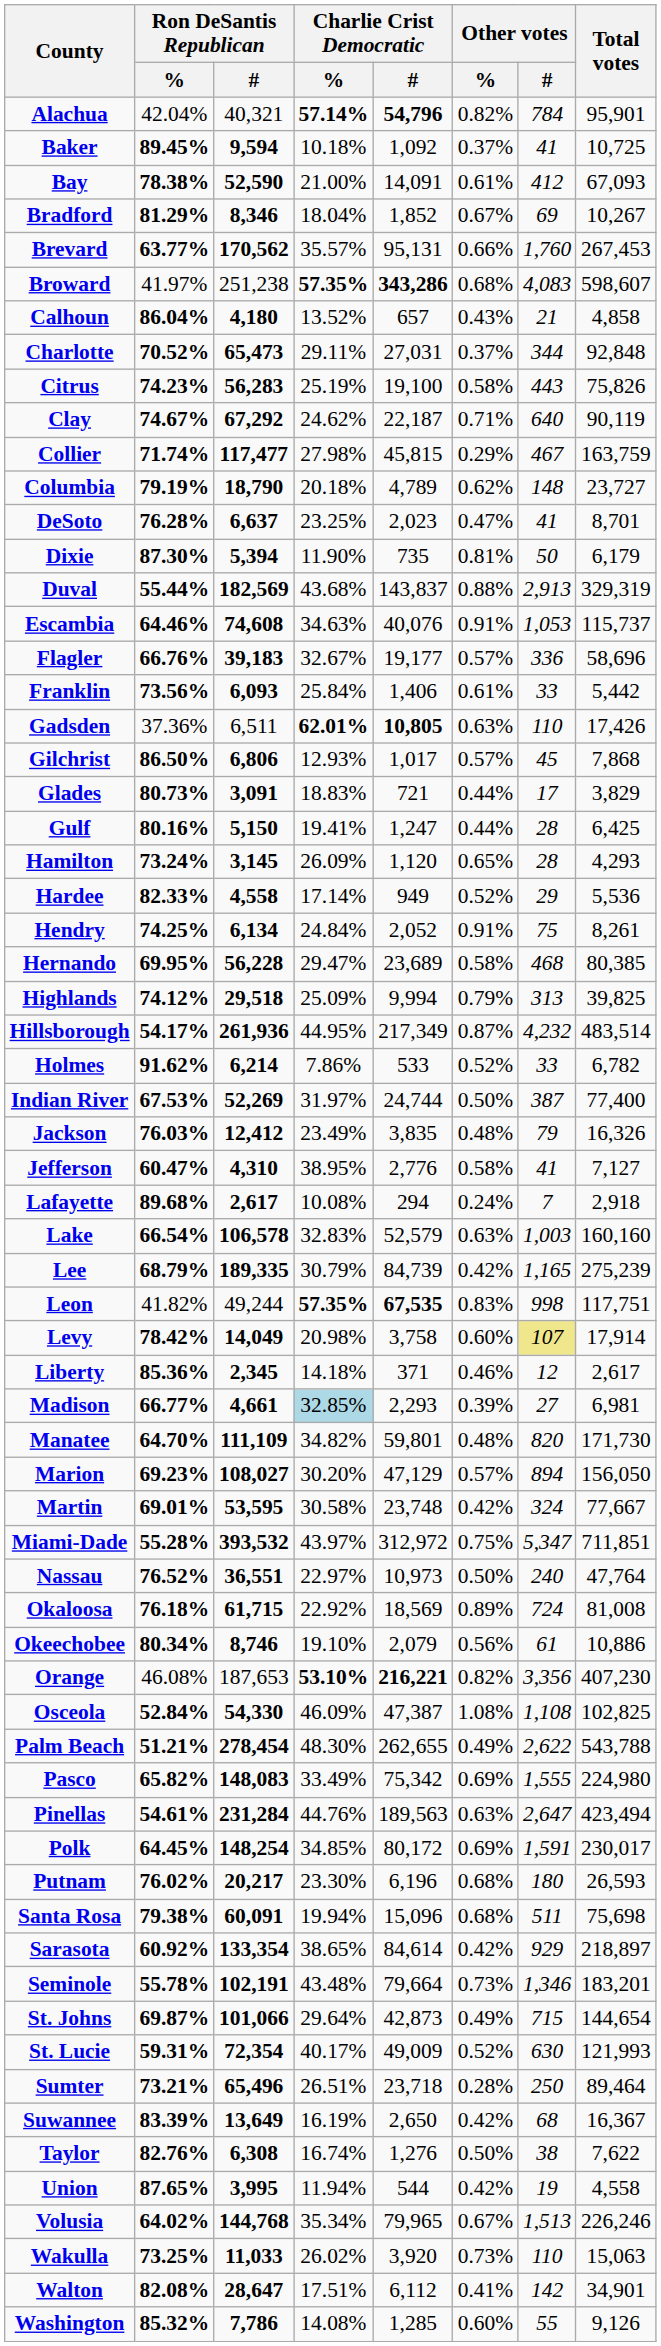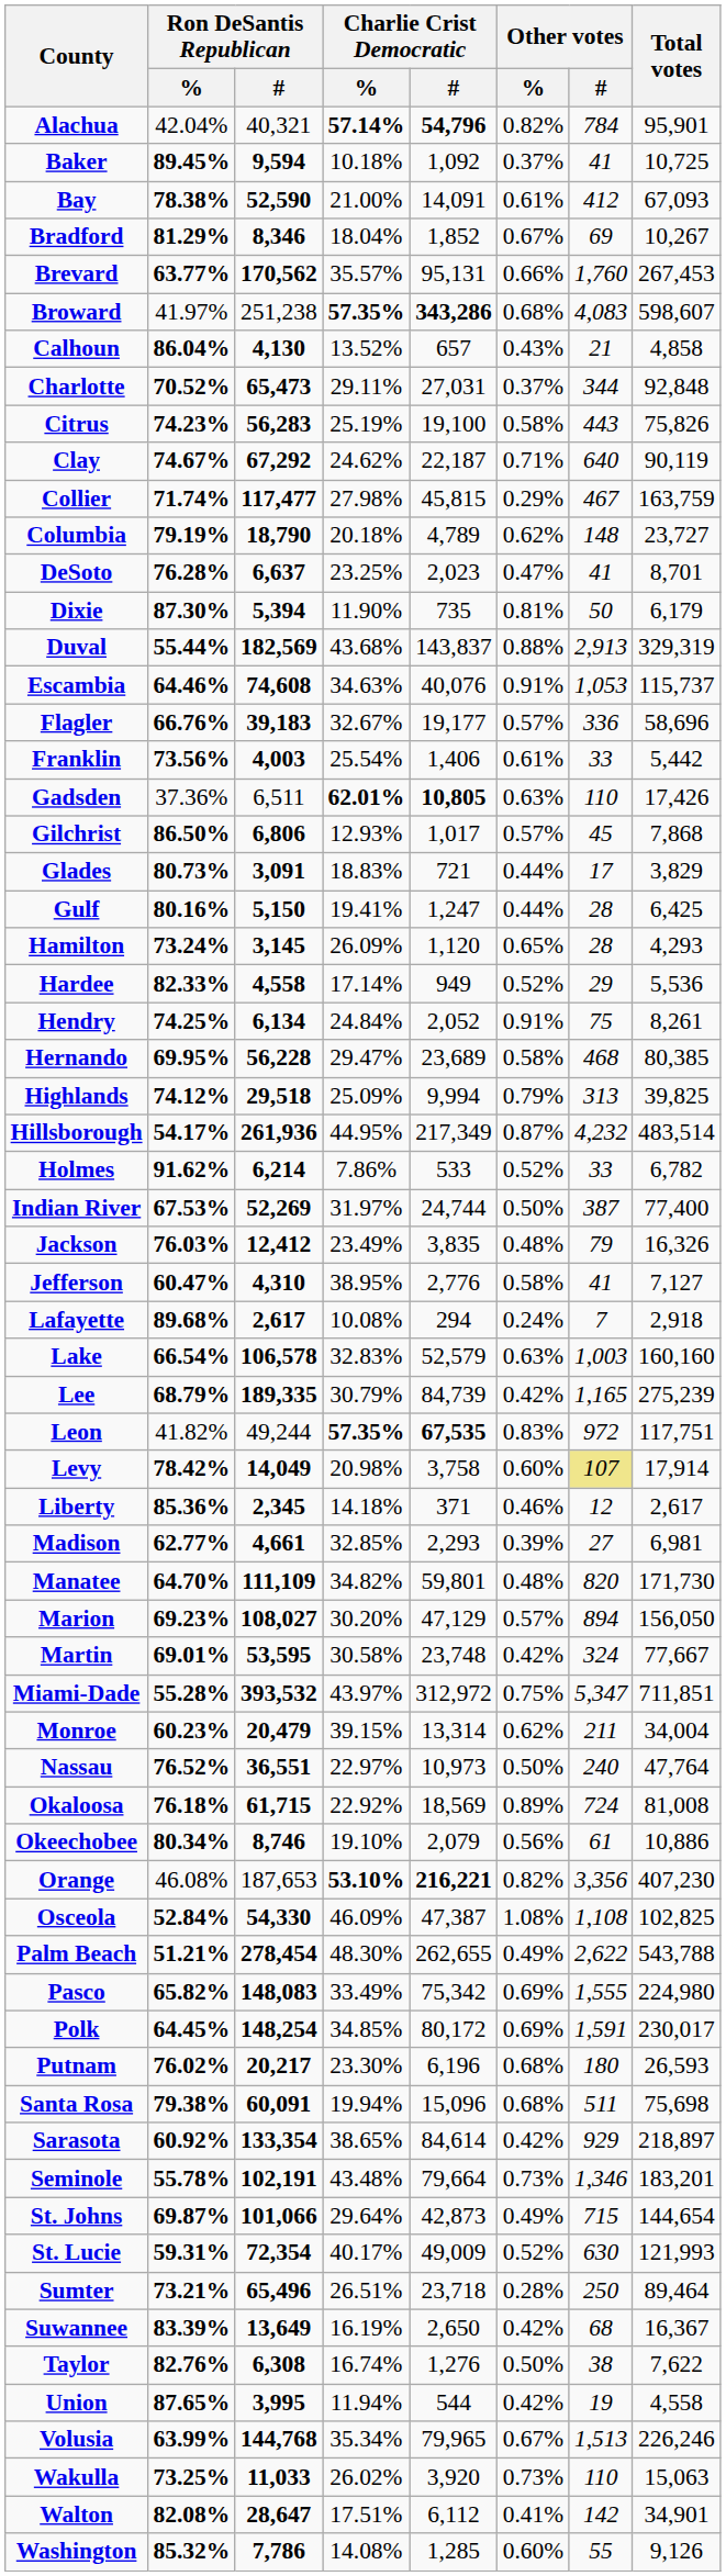Calhoun | Ron DeSantis Republican / #: 4,180 -> 4,130
Franklin | Ron DeSantis Republican / #: 6,093 -> 4,003
Franklin | Charlie Crist Democratic / %: 25.84% -> 25.54%
Leon | Other votes / #: 998 -> 972
Madison | Ron DeSantis Republican / %: 66.77% -> 62.77%
Madison | Charlie Crist Democratic / %: lightblue background -> no background
+ row: Monroe | 60.23% | 20,479 | 39.15% | 13,314 | 0.62% | 211 | 34,004
- row: Pinellas | 54.61% | 231,284 | 44.76% | 189,563 | 0.63% | 2,647 | 423,494
Volusia | Ron DeSantis Republican / %: 64.02% -> 63.99%
